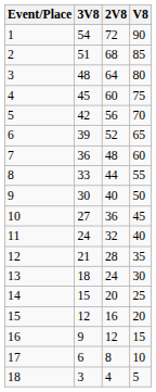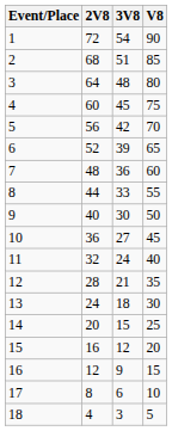columns swapped: 3V8 <-> 2V8
